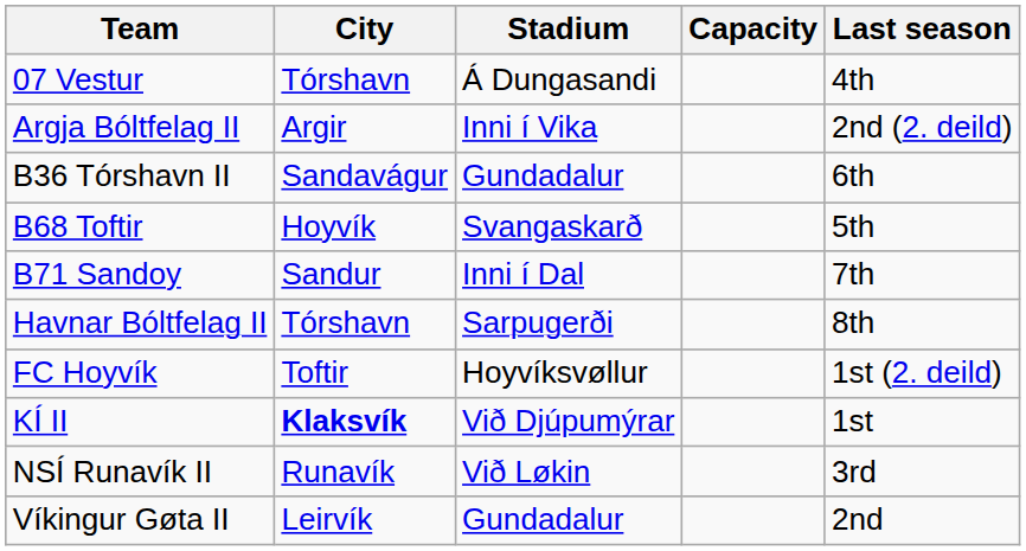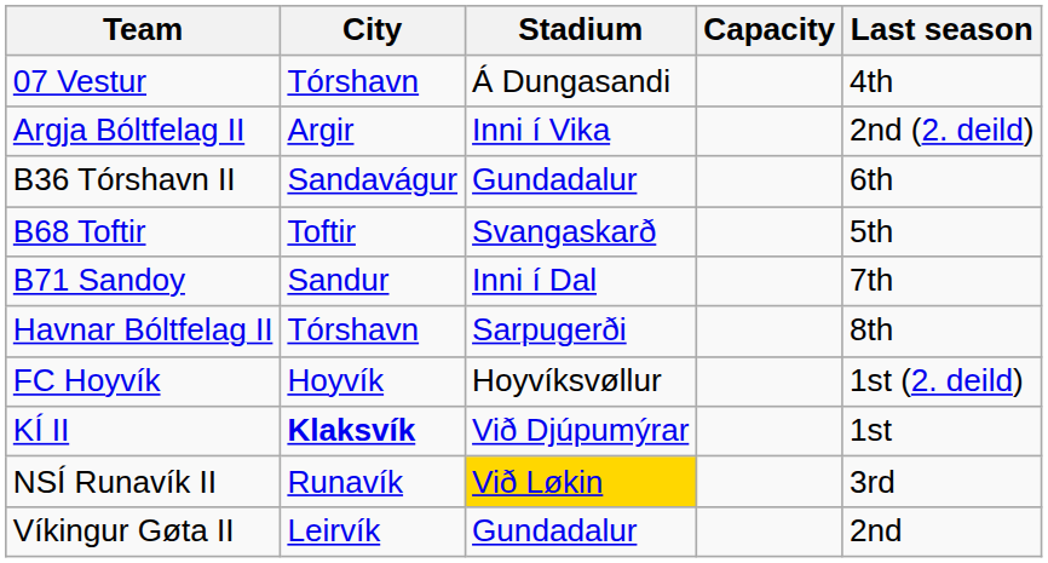B68 Toftir | City: Hoyvík -> Toftir
FC Hoyvík | City: Toftir -> Hoyvík
NSÍ Runavík II | Stadium: no background -> gold background
